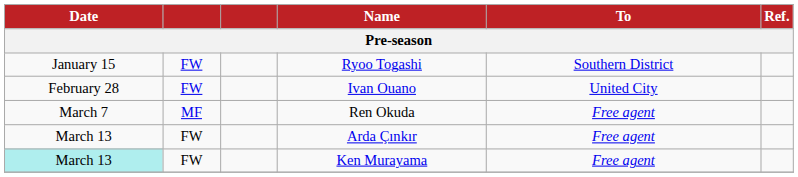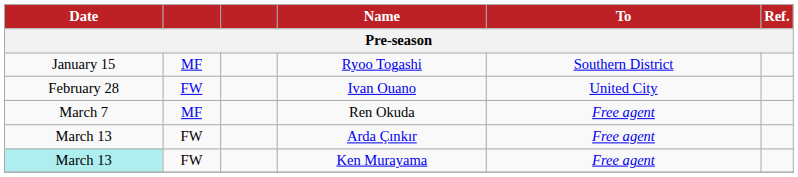Ryoo Togashi | column 2: FW -> MF
